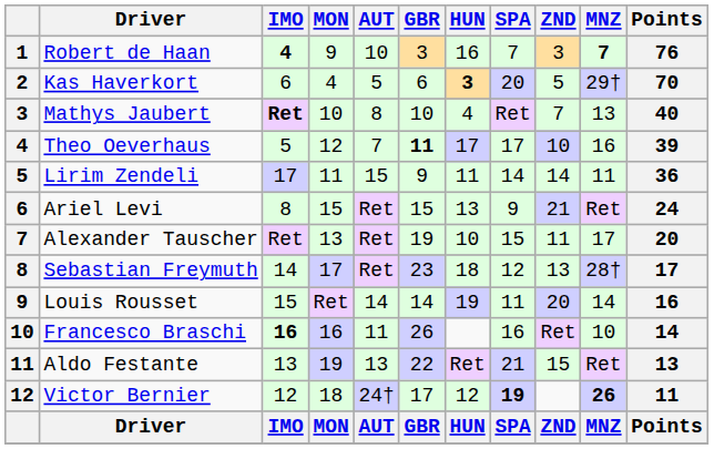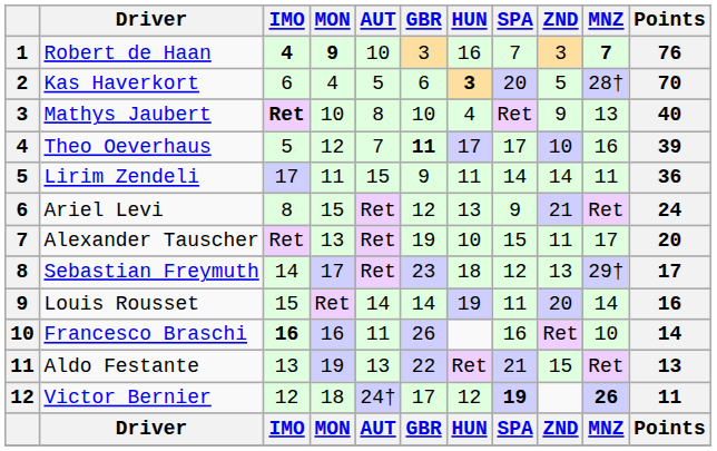Robert de Haan | MON: normal -> bold
Kas Haverkort | MNZ: 29† -> 28†
Mathys Jaubert | ZND: 7 -> 9
Ariel Levi | GBR: 15 -> 12
Sebastian Freymuth | MNZ: 28† -> 29†
